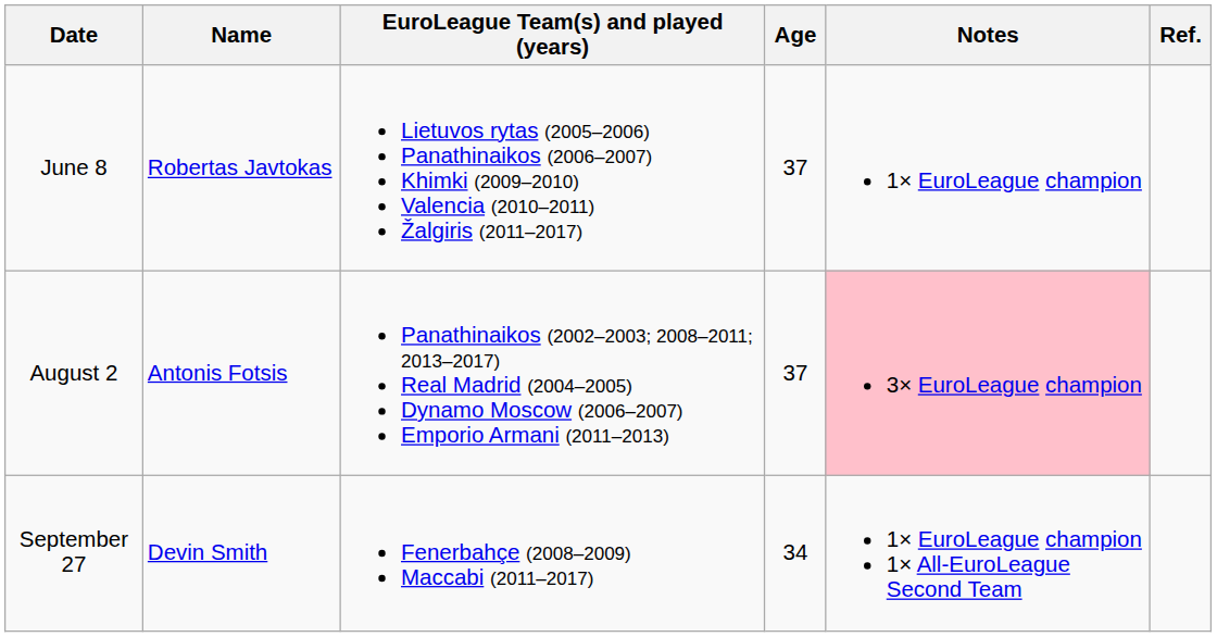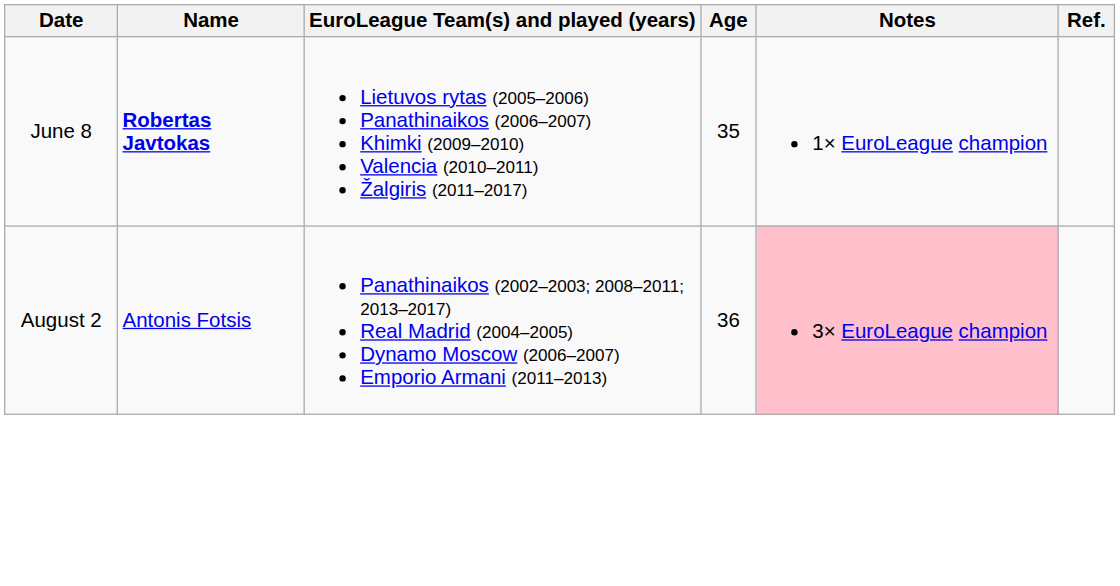June 8 | Name: normal -> bold
June 8 | Age: 37 -> 35
August 2 | Age: 37 -> 36
- row: September 27 | Devin Smith | Fenerbahçe (2008–2009) Maccabi (2011–2017) | 34 | 1× EuroLeague champion 1× All-EuroLeague Second Team
